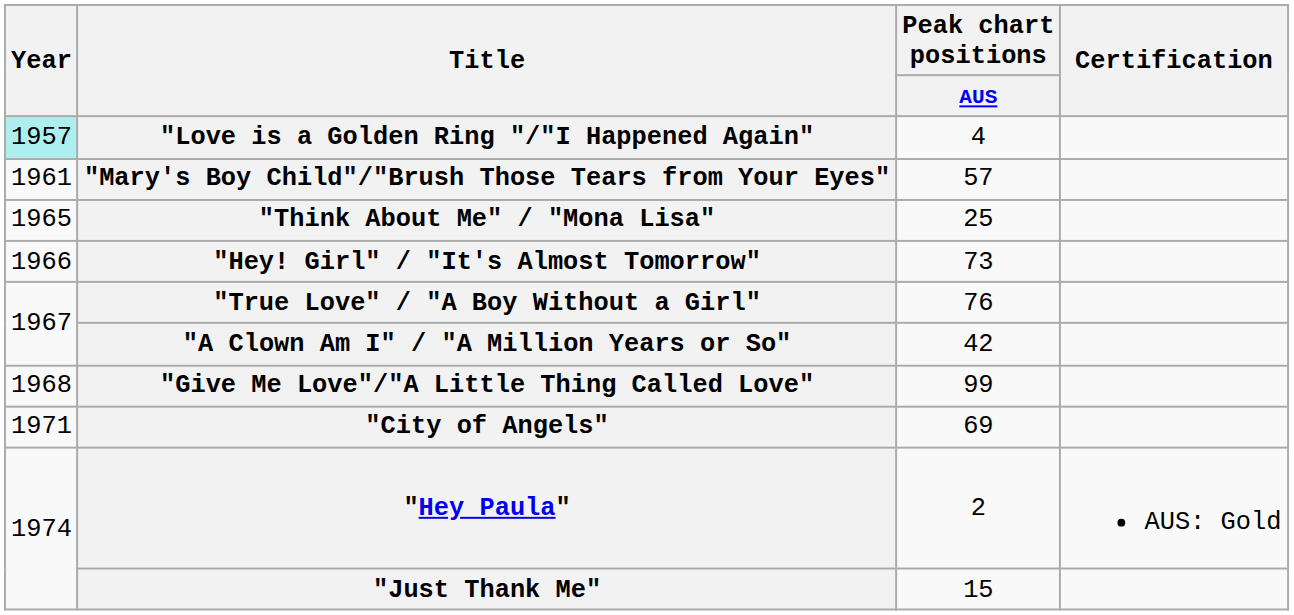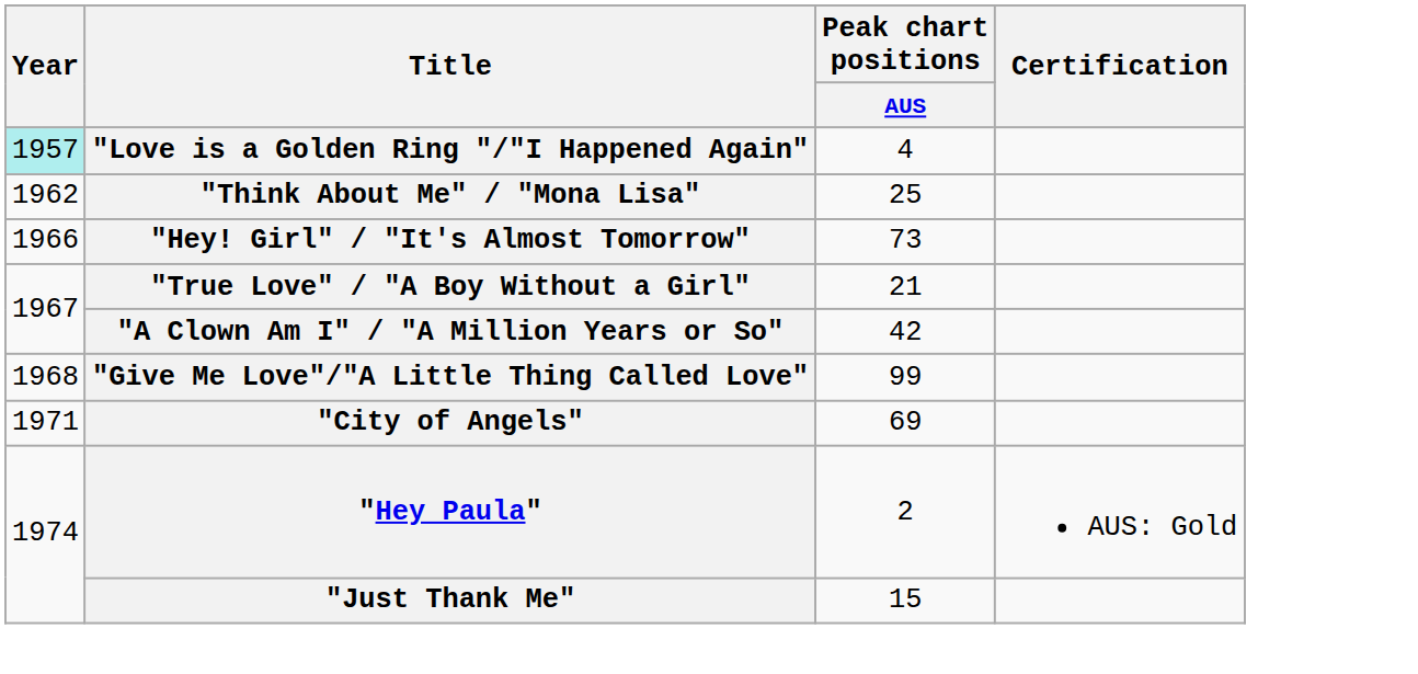- row: 1961 | "Mary's Boy Child"/"Brush Those Tears from Your Eyes" | 57
"Think About Me" / "Mona Lisa" | Year: 1965 -> 1962
"True Love" / "A Boy Without a Girl" | Peak chart positions / AUS: 76 -> 21
